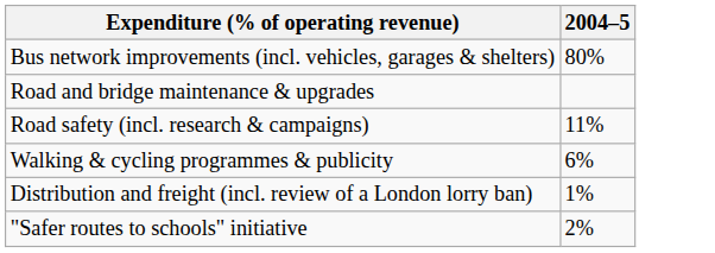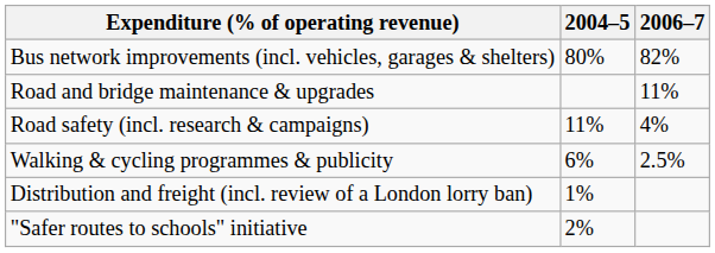+ column: 2006–7 | 82% | 11% | 4% | 2.5%
